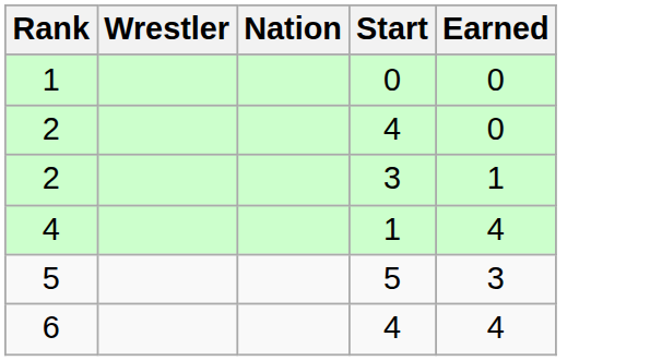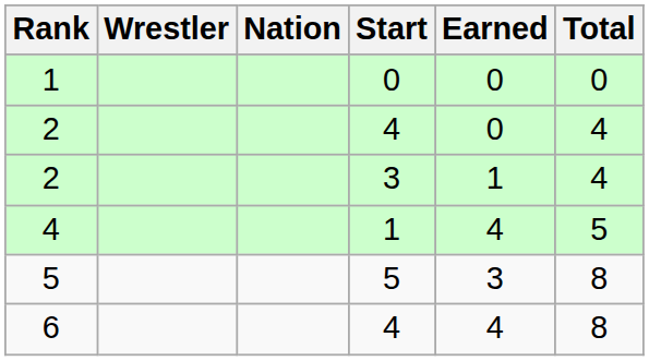+ column: Total | 0 | 4 | 4 | 5 | 8 | 8
